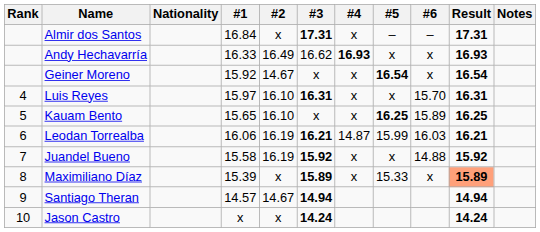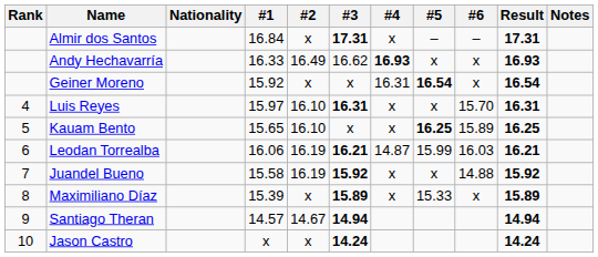Geiner Moreno | #2: 14.67 -> x
Geiner Moreno | #4: x -> 16.31
Maximiliano Díaz | Result: lightsalmon background -> no background
